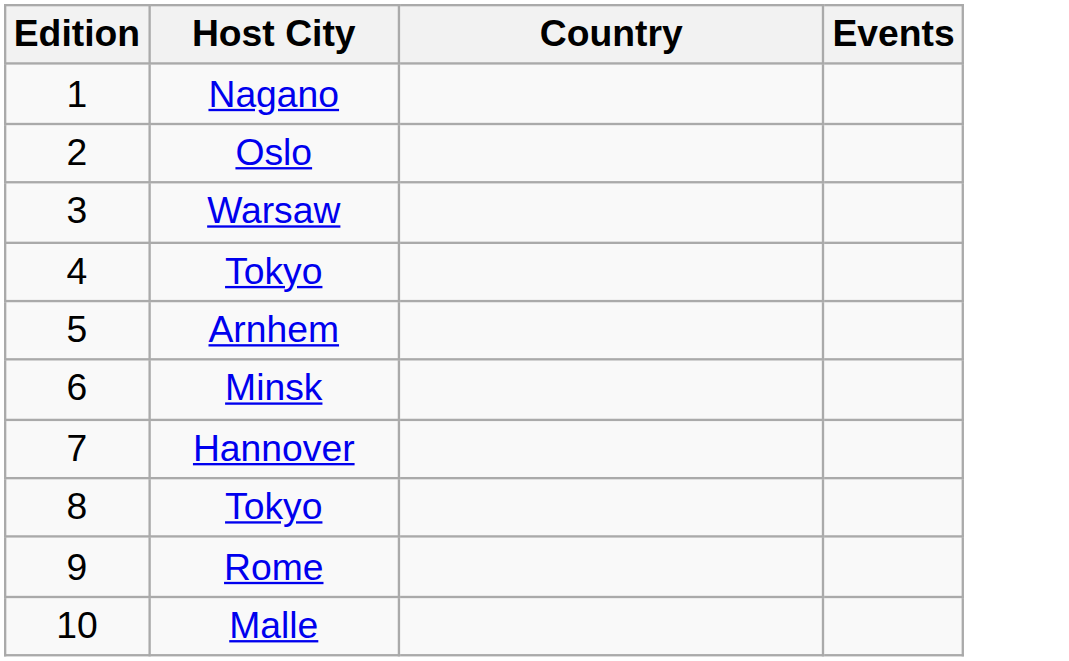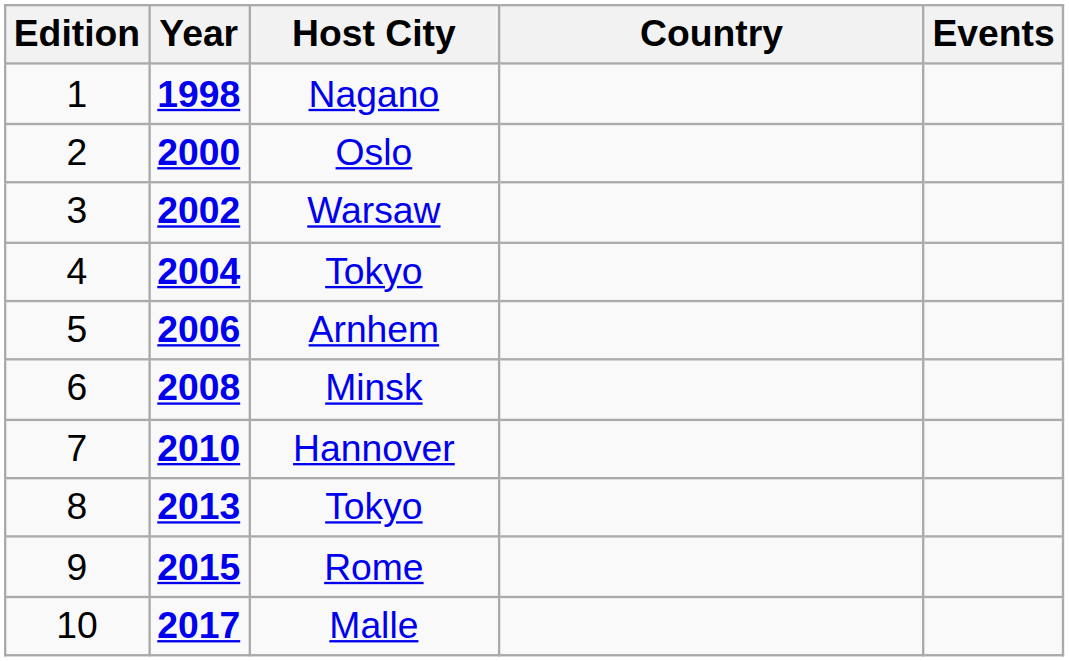+ column: Year | 1998 | 2000 | 2002 | 2004 | 2006 | 2008 | 2010 | 2013 | 2015 | 2017
